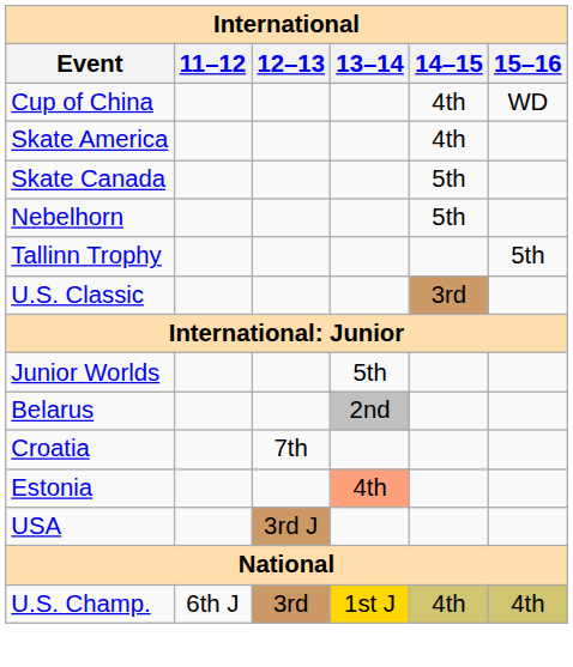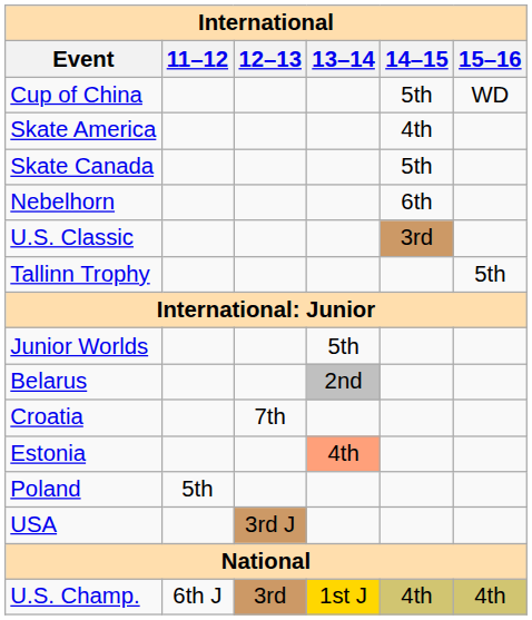Cup of China | 14–15: 4th -> 5th
Nebelhorn | 14–15: 5th -> 6th
rows swapped: Tallinn Trophy <-> U.S. Classic
+ row: Poland | 5th
